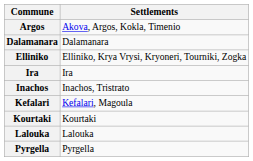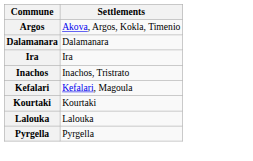- row: Elliniko | Elliniko, Krya Vrysi, Kryoneri, Tourniki, Zogka
